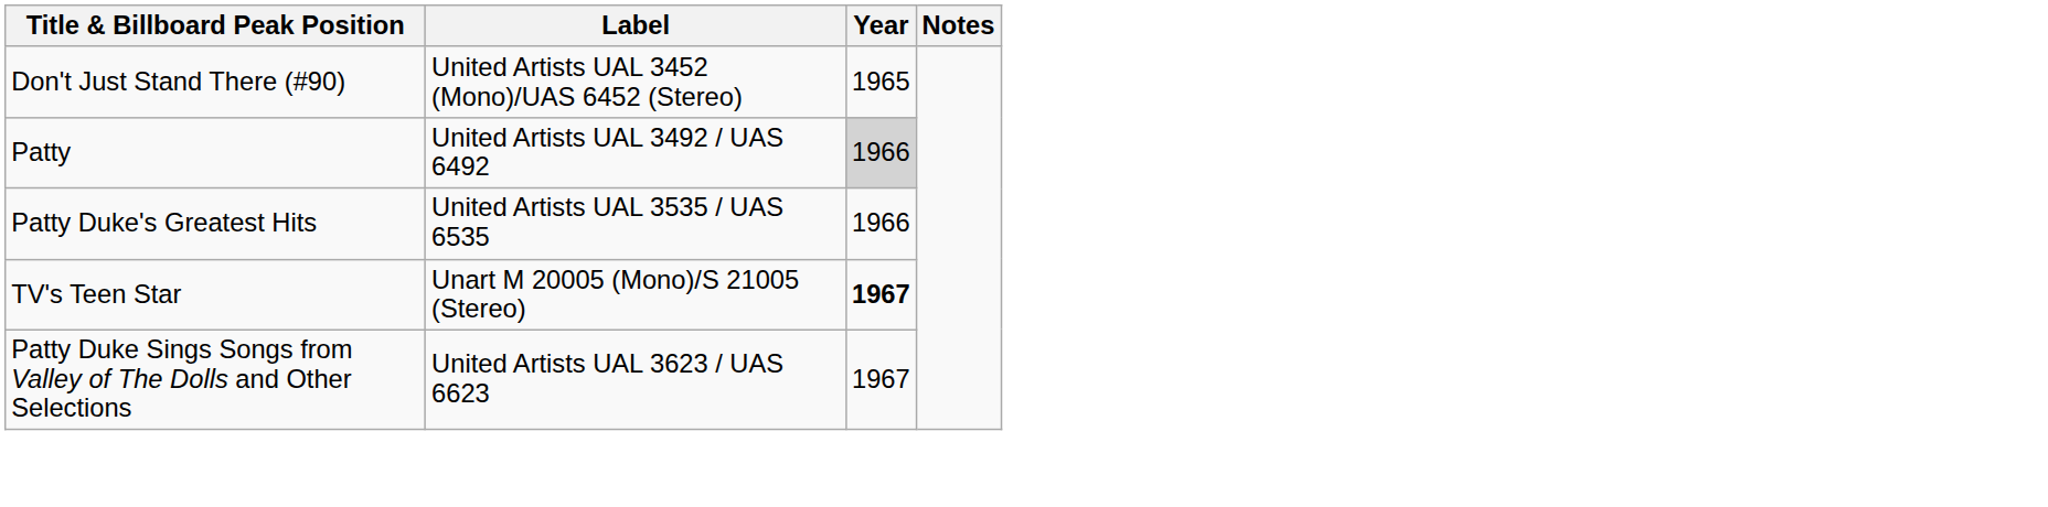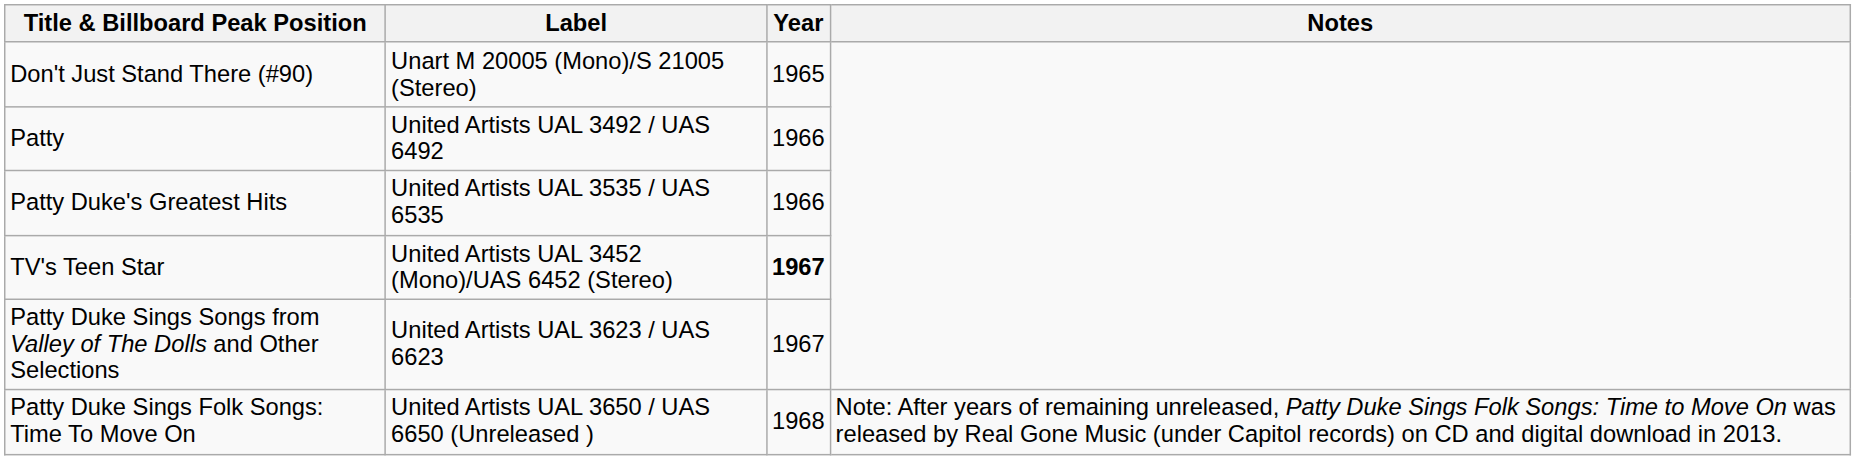Don't Just Stand There (#90) | Label: United Artists UAL 3452 (Mono)/UAS 6452 (Stereo) -> Unart M 20005 (Mono)/S 21005 (Stereo)
Patty | Year: lightgrey background -> no background
TV's Teen Star | Label: Unart M 20005 (Mono)/S 21005 (Stereo) -> United Artists UAL 3452 (Mono)/UAS 6452 (Stereo)
+ row: Patty Duke Sings Folk Songs: Time To Move On | United Artists UAL 3650 / UAS 6650 (Unreleased ) | 1968 | Note: After years of remaining unreleased, Patty Duke Sings Folk Songs: Time to Move On was released by Real Gone Music (under Capitol records) on CD and digital download in 2013.
